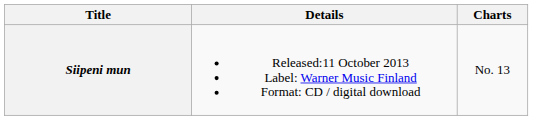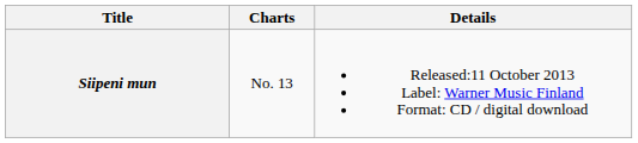columns swapped: Details <-> Charts
